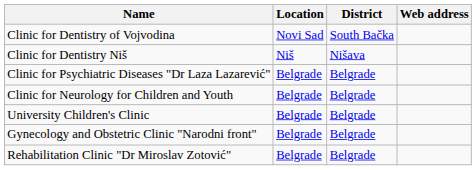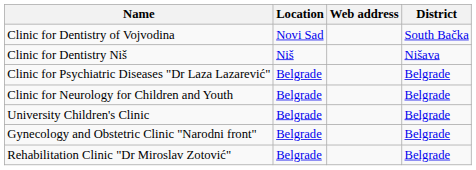columns swapped: District <-> Web address
